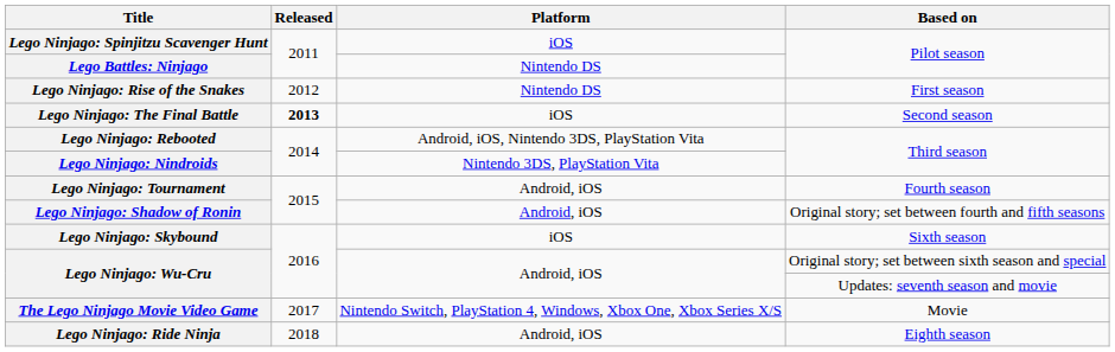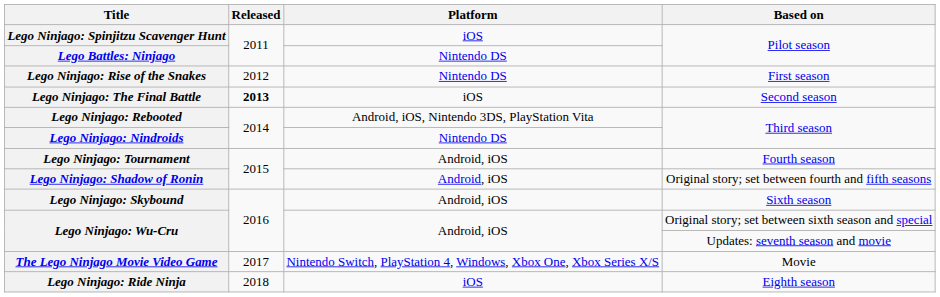Lego Ninjago: Nindroids | Platform: Nintendo 3DS, PlayStation Vita -> Nintendo DS
Lego Ninjago: Skybound | Platform: iOS -> Android, iOS
Lego Ninjago: Ride Ninja | Platform: Android, iOS -> iOS
